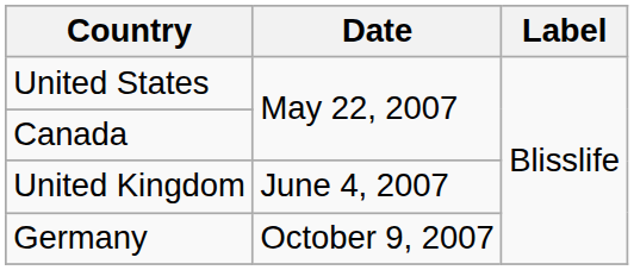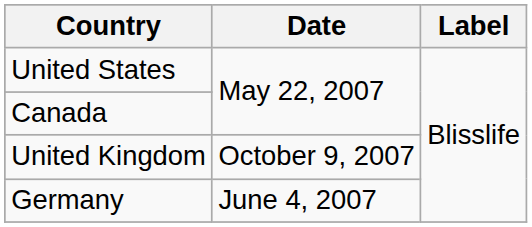United Kingdom | Date: June 4, 2007 -> October 9, 2007
Germany | Date: October 9, 2007 -> June 4, 2007
